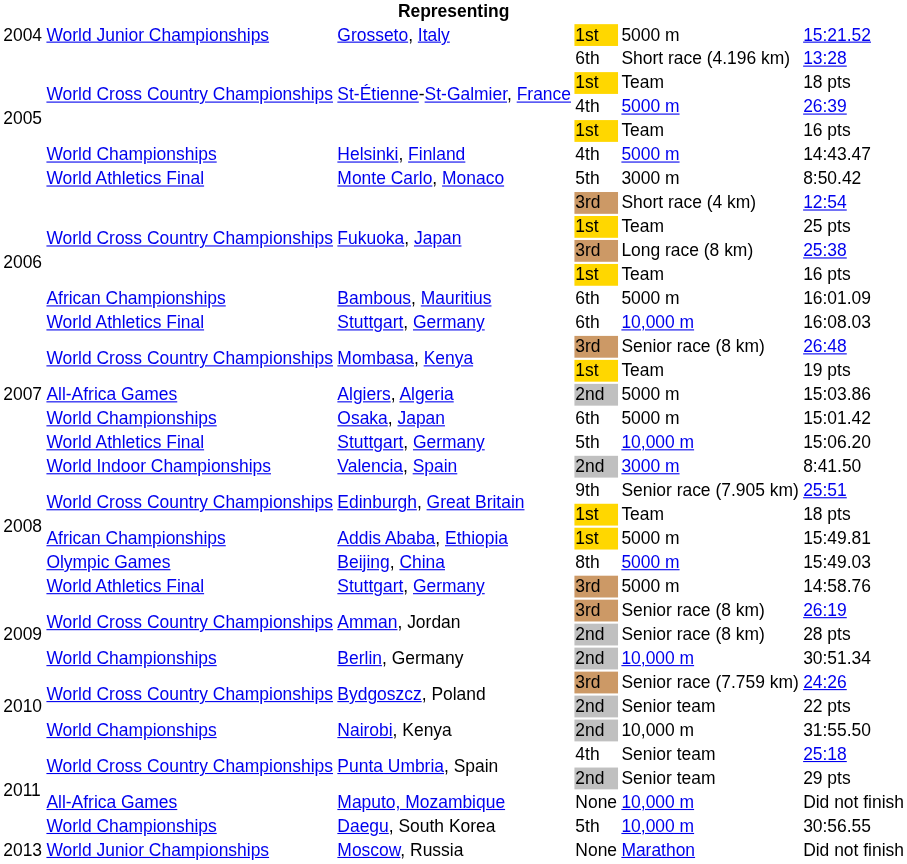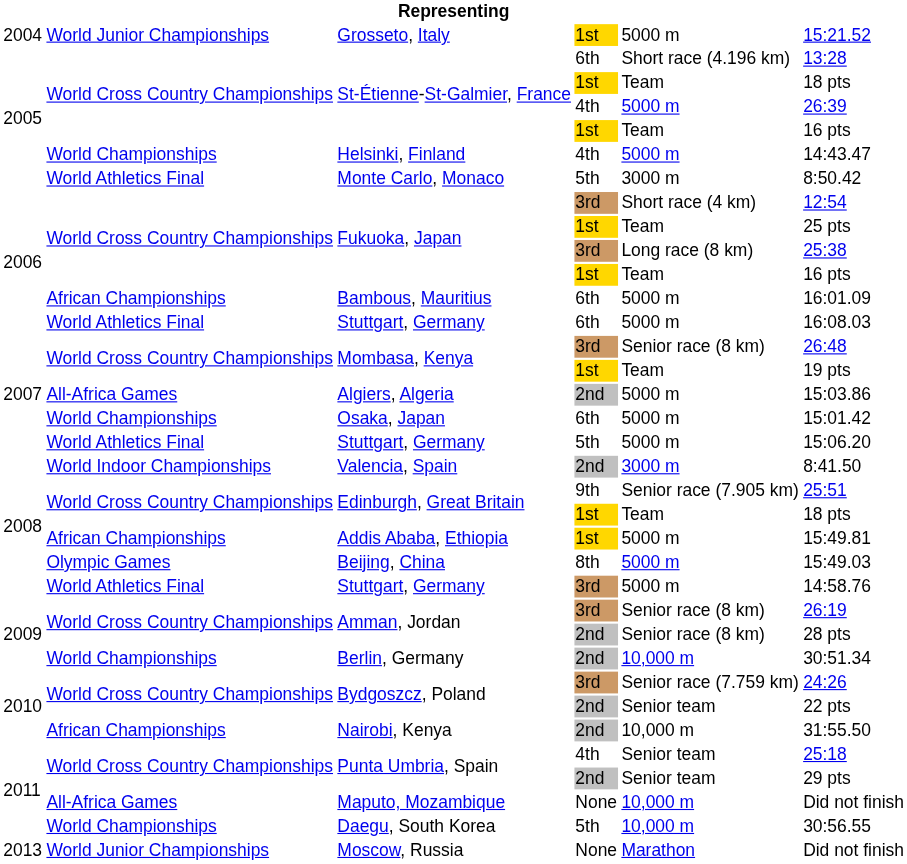Stuttgart, Germany / 6th | column 5: 10,000 m -> 5000 m
Stuttgart, Germany / 5th | column 5: 10,000 m -> 5000 m
Nairobi, Kenya | column 2: World Championships -> African Championships
